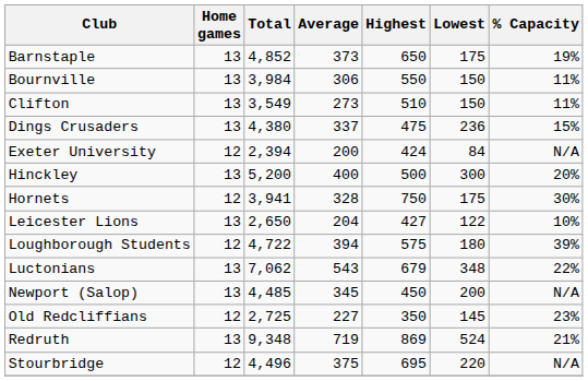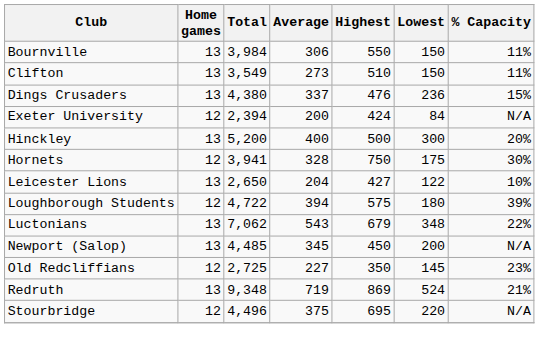- row: Barnstaple | 13 | 4,852 | 373 | 650 | 175 | 19%
Dings Crusaders | Highest: 475 -> 476
